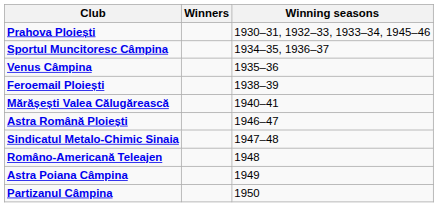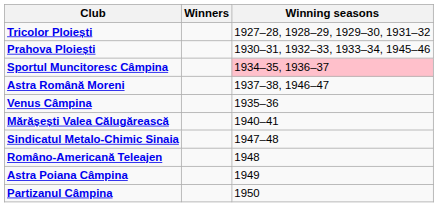+ row: Tricolor Ploiești | 1927–28, 1928–29, 1929–30, 1931–32
Sportul Muncitoresc Câmpina | Winning seasons: no background -> pink background
+ row: Astra Română Moreni | 1937–38, 1946–47
- row: Feroemail Ploiești | 1938–39
- row: Astra Română Ploiești | 1946–47
